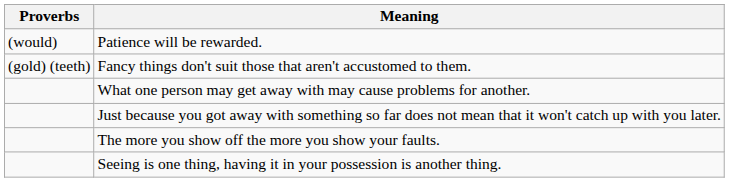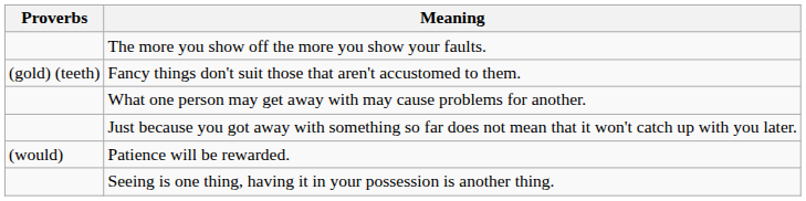rows swapped: The more you show off the more you show your faults. <-> Patience will be rewarded.
